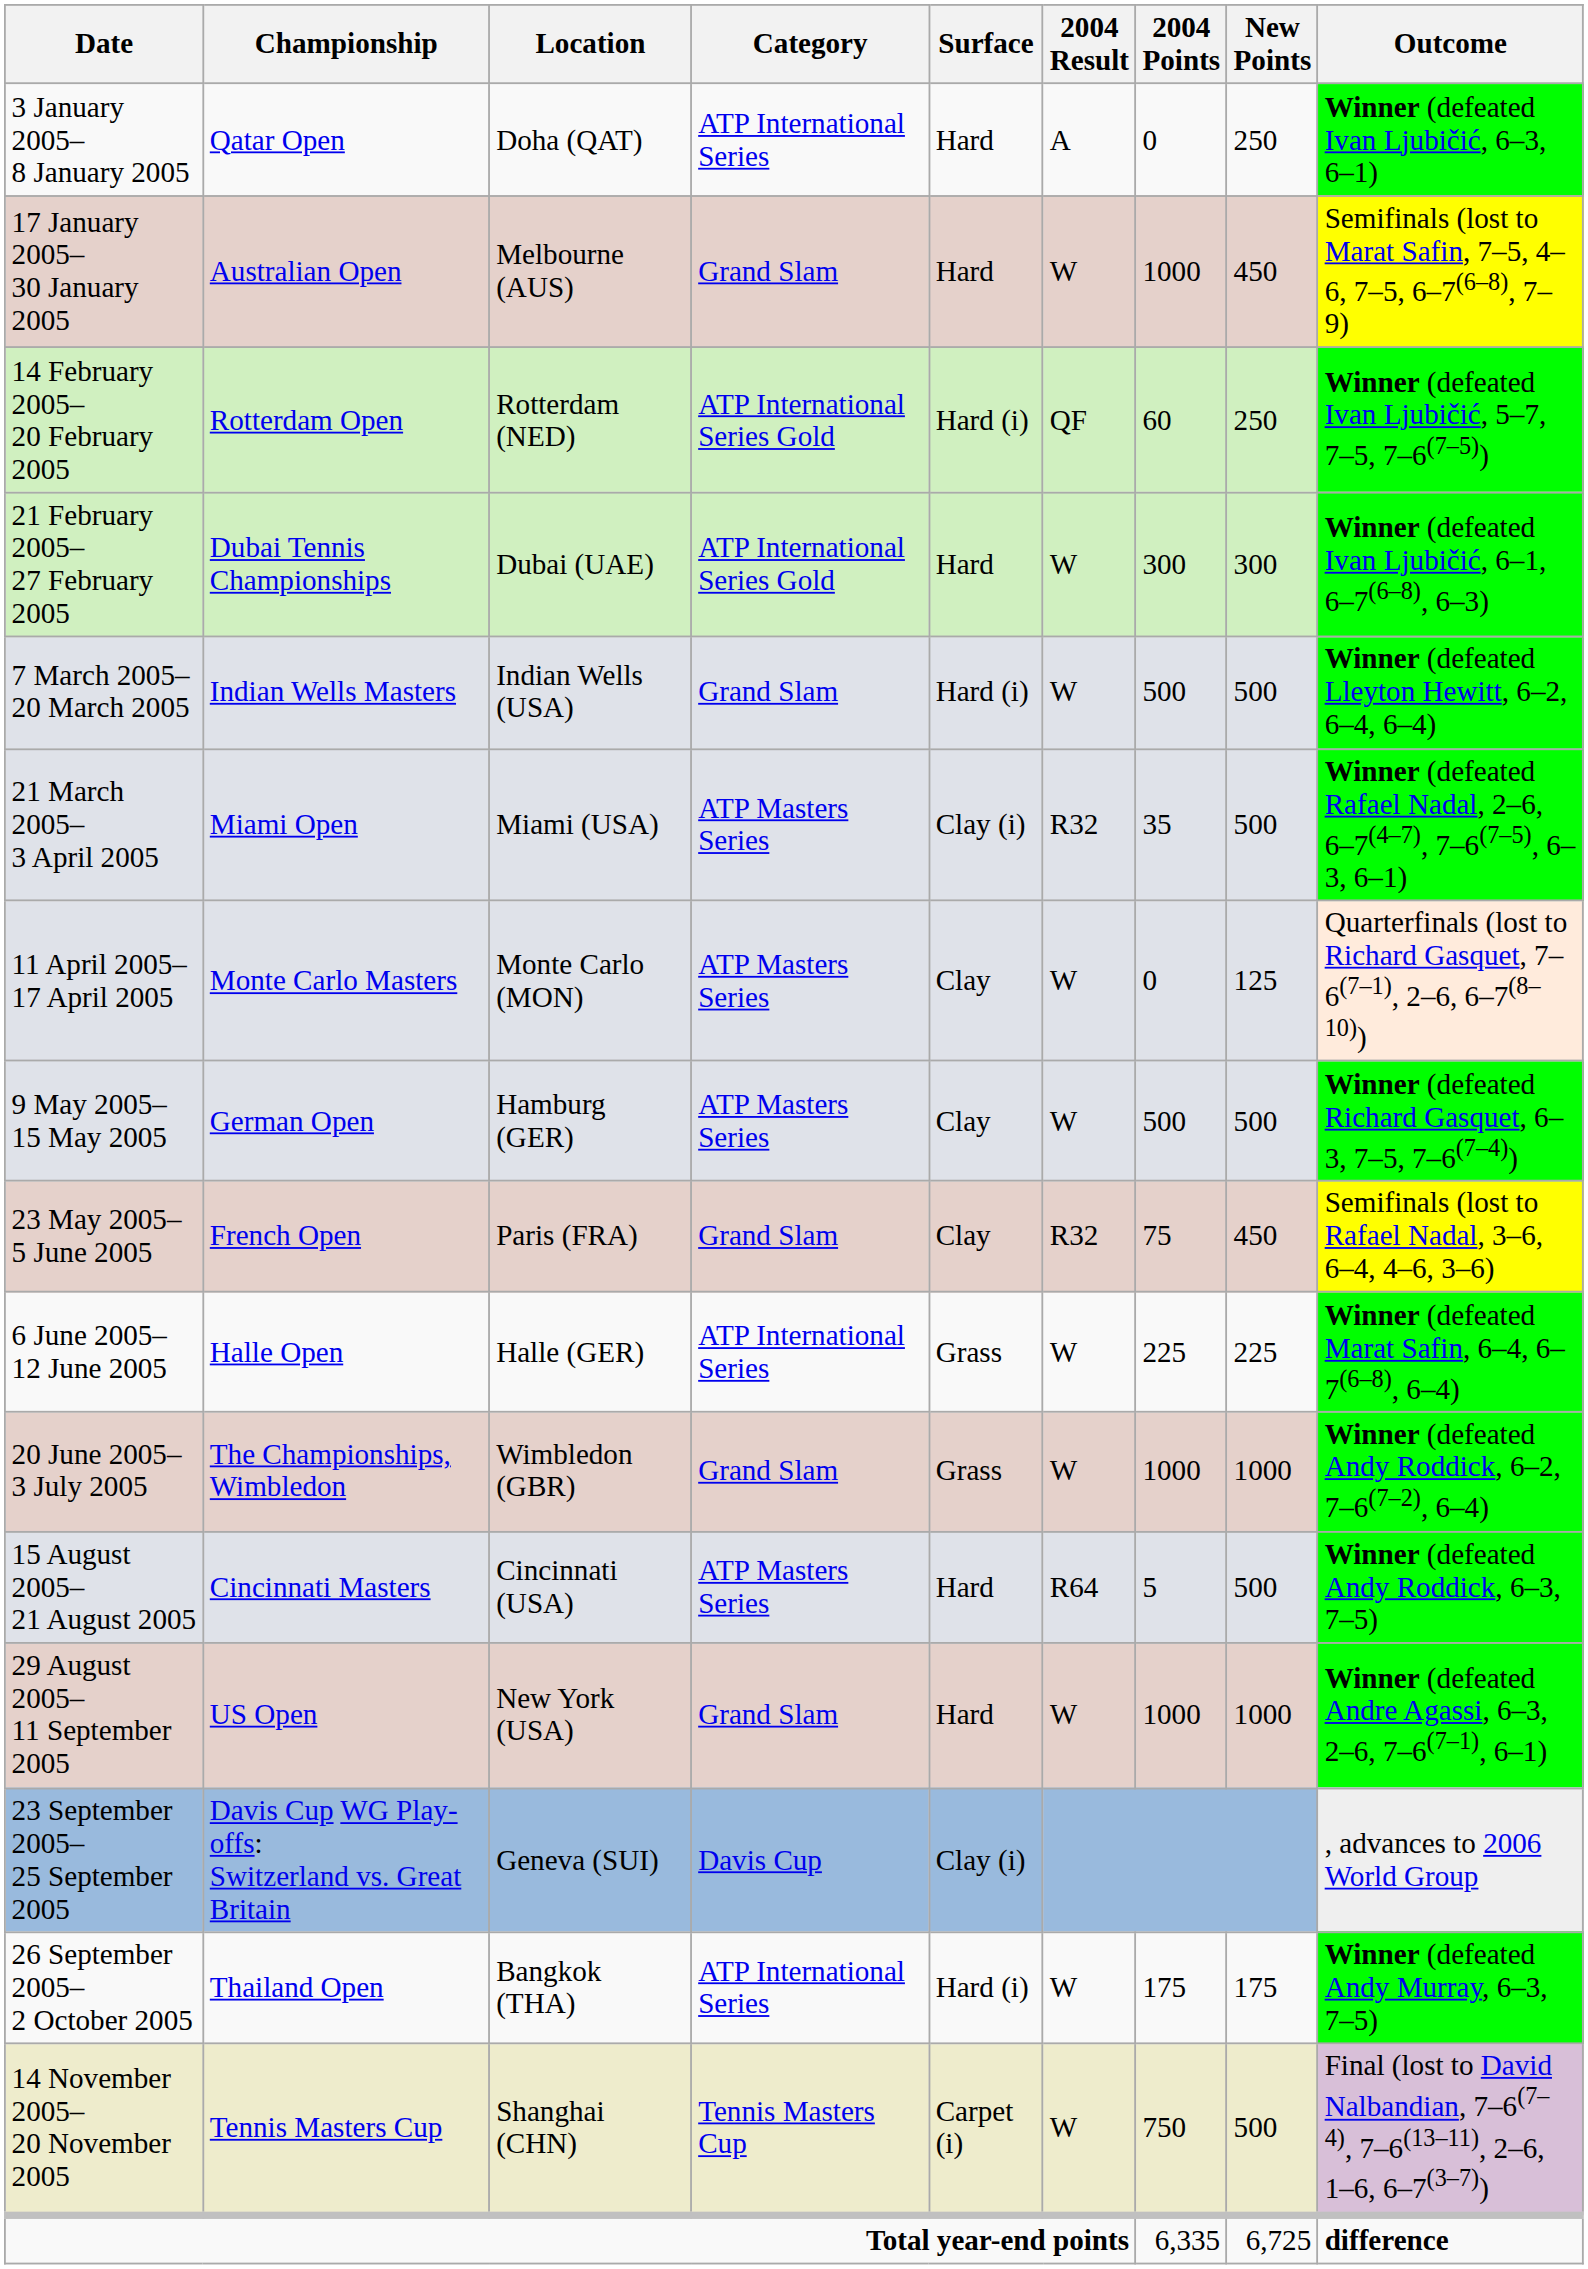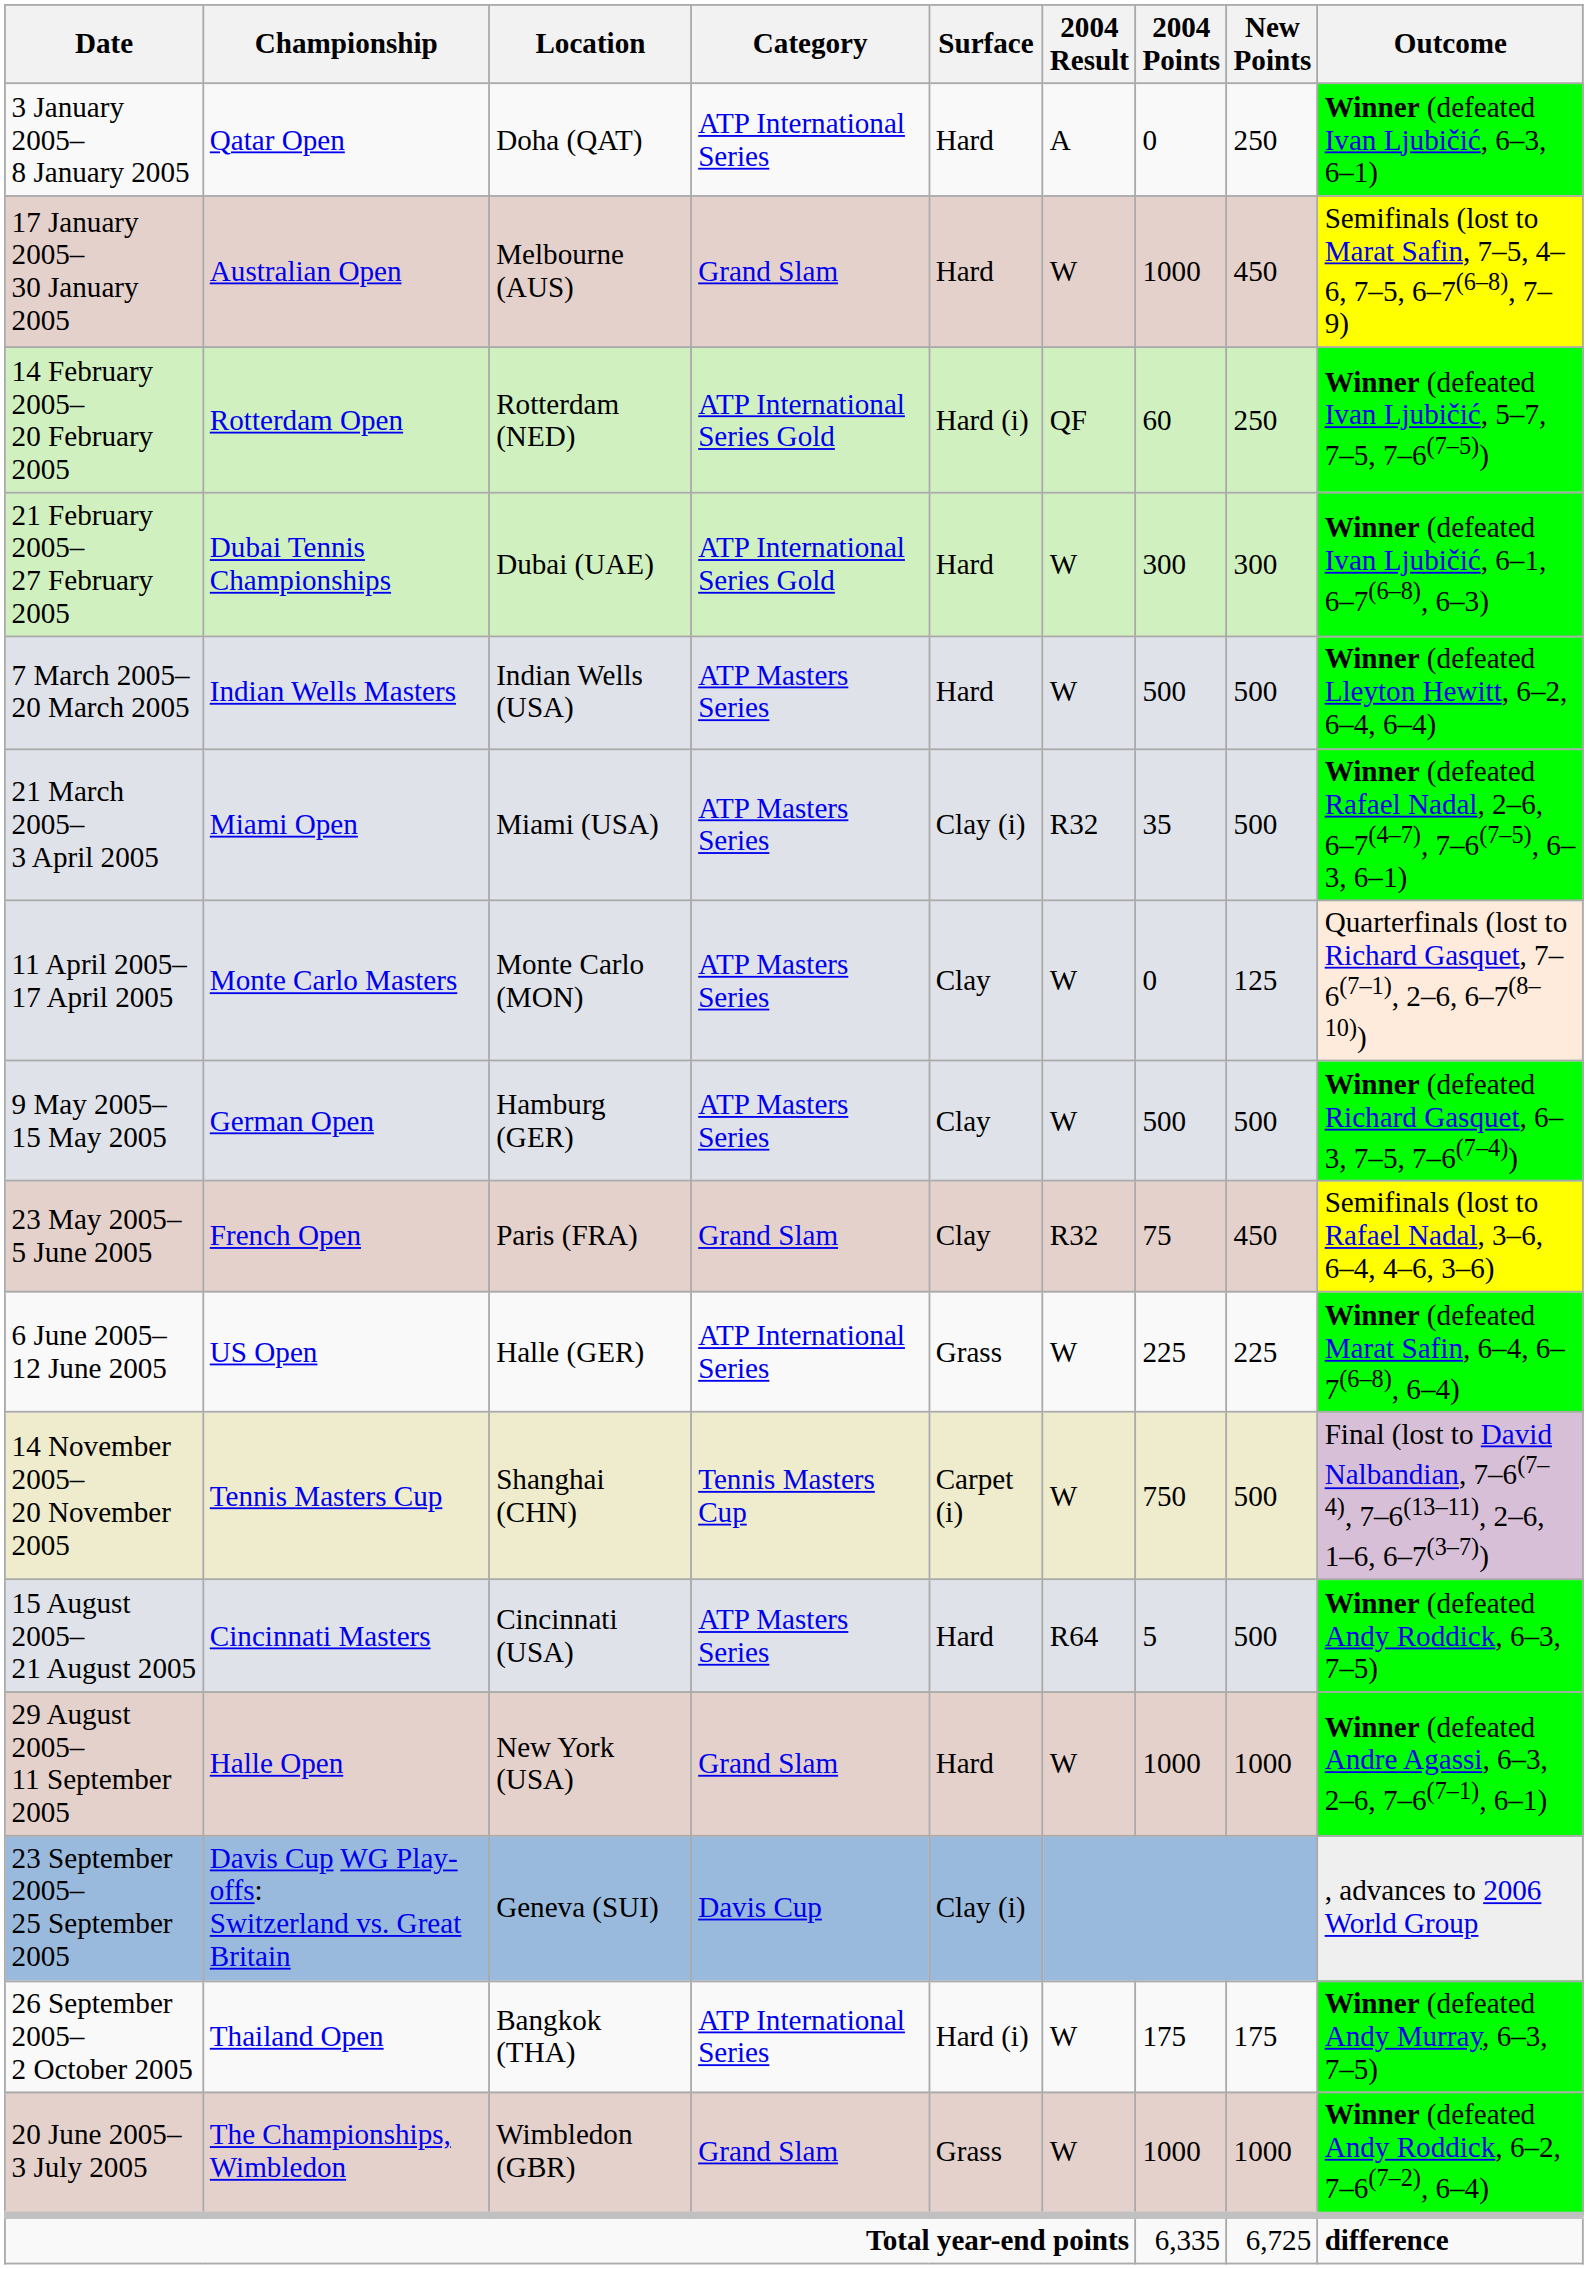7 March 2005– 20 March 2005 | Category: Grand Slam -> ATP Masters Series
7 March 2005– 20 March 2005 | Surface: Hard (i) -> Hard
6 June 2005– 12 June 2005 | Championship: Halle Open -> US Open
rows swapped: 20 June 2005– 3 July 2005 <-> 14 November 2005– 20 November 2005
29 August 2005– 11 September 2005 | Championship: US Open -> Halle Open
